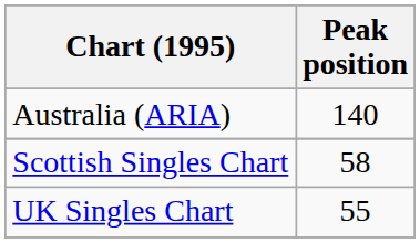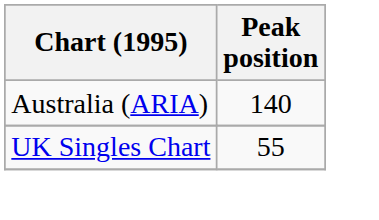- row: Scottish Singles Chart | 58
